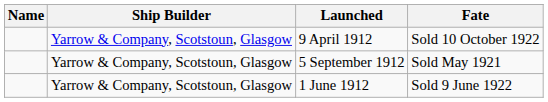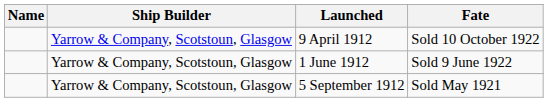rows swapped: 1 June 1912 <-> 5 September 1912
